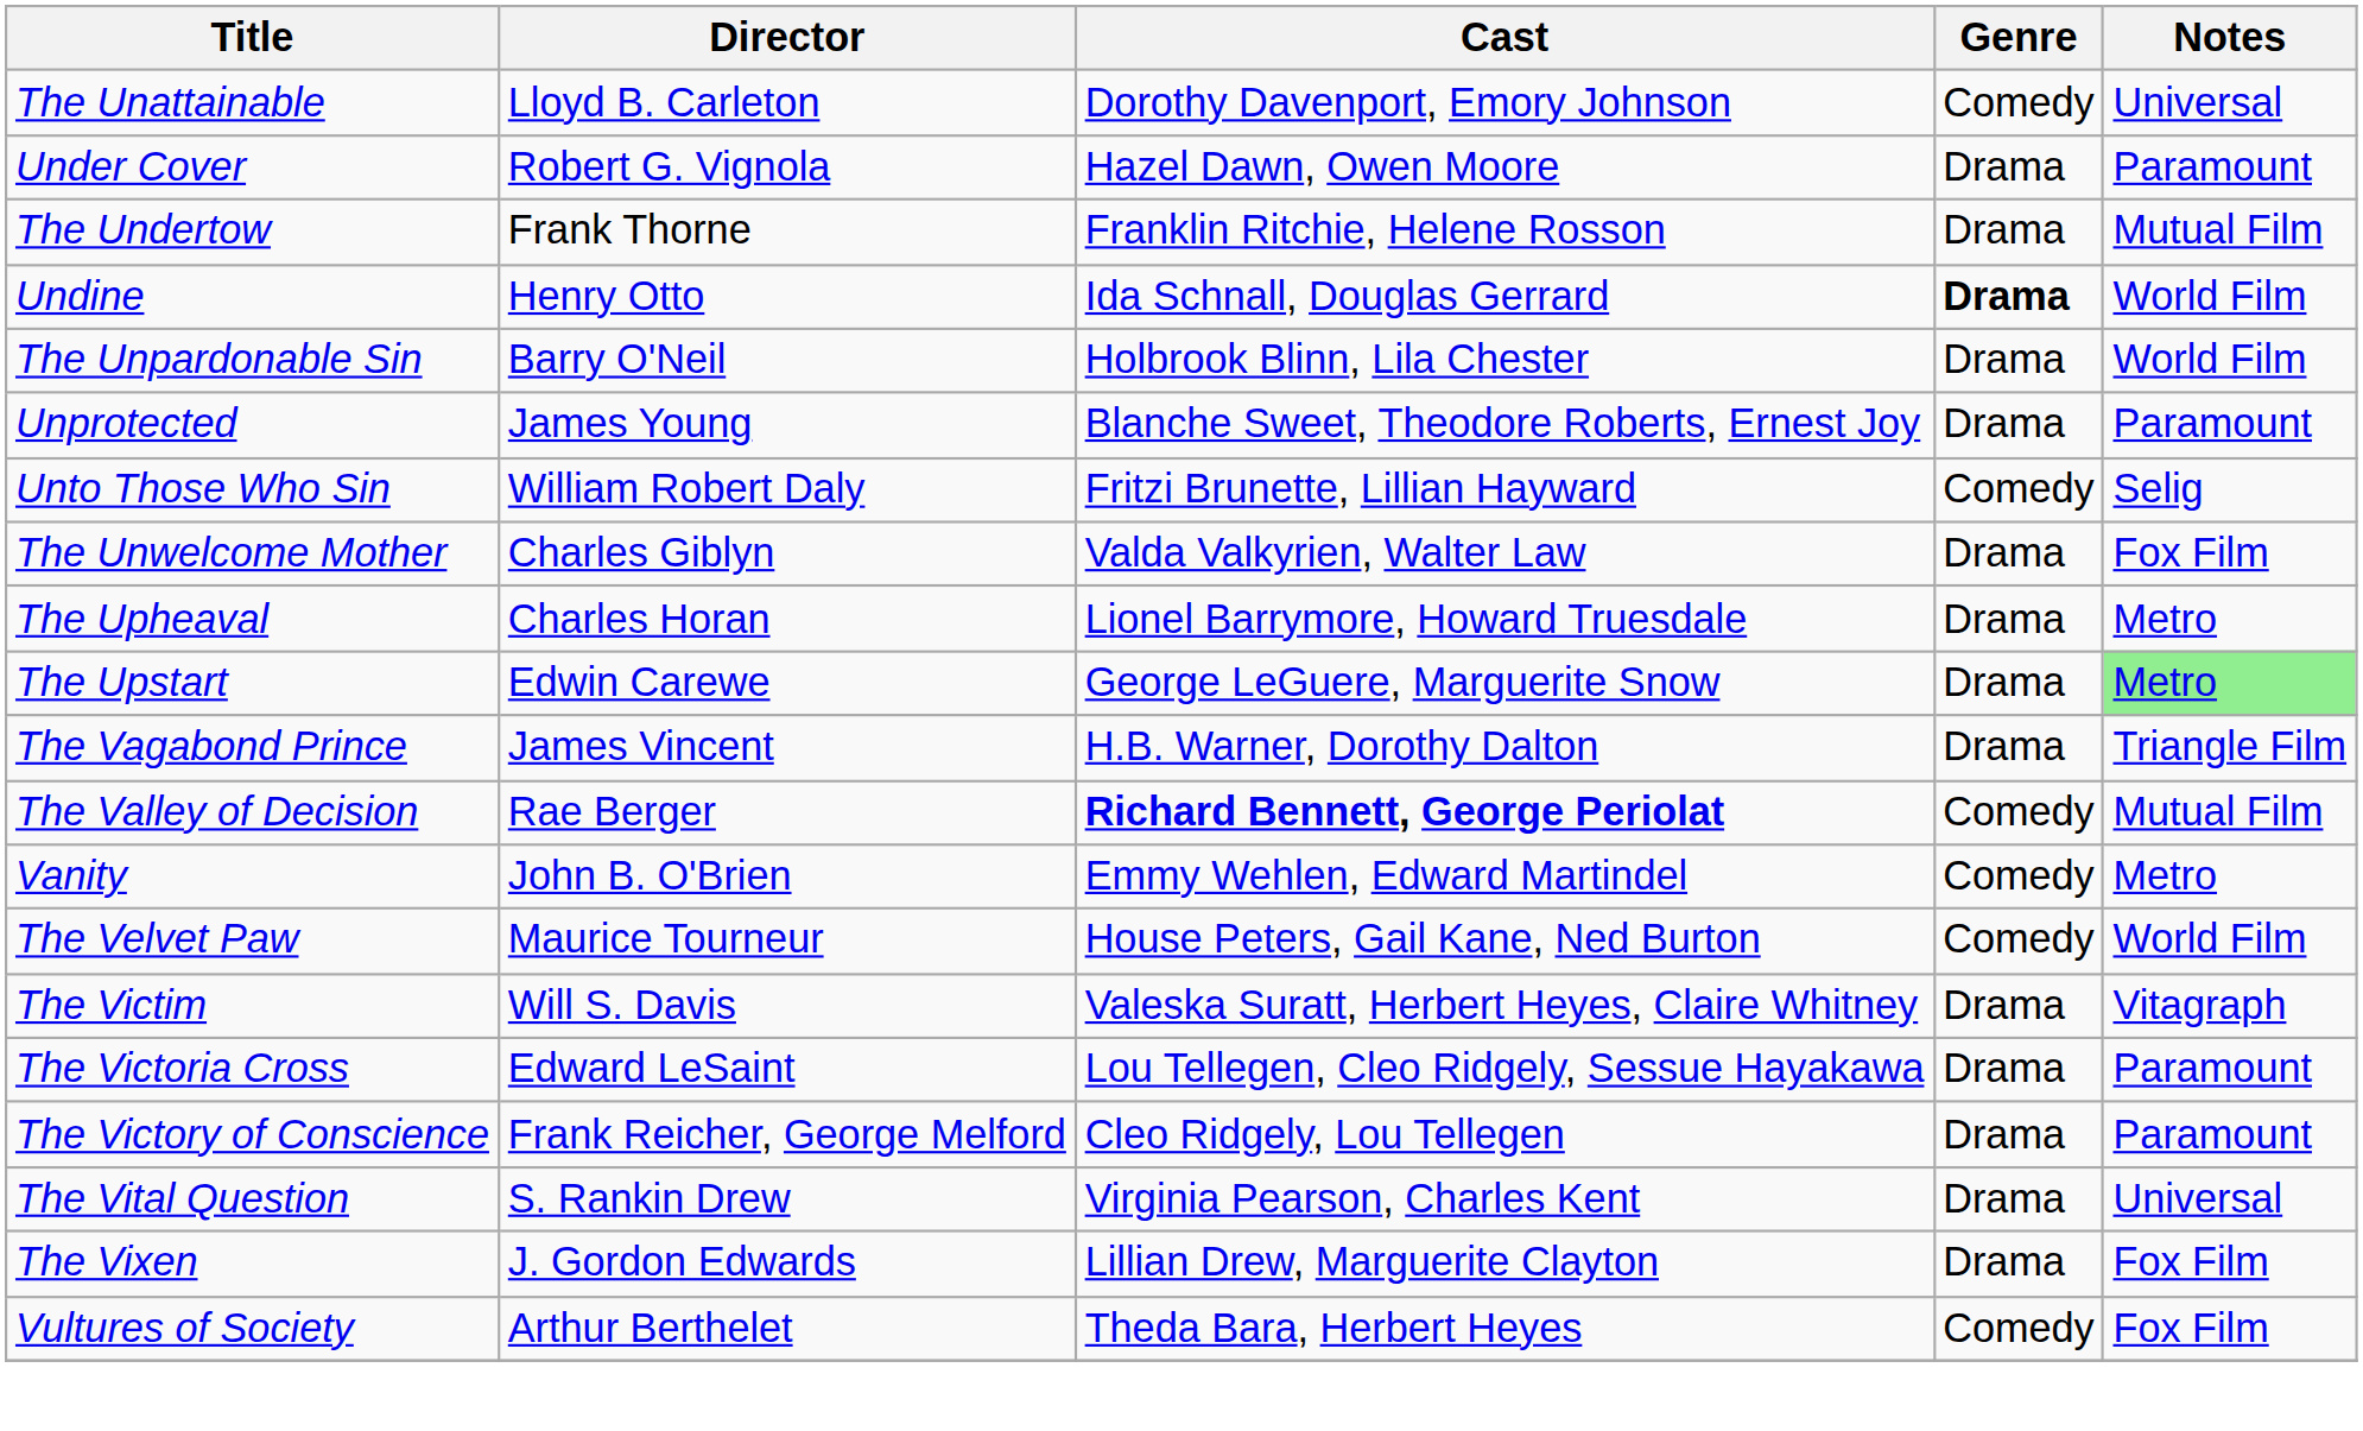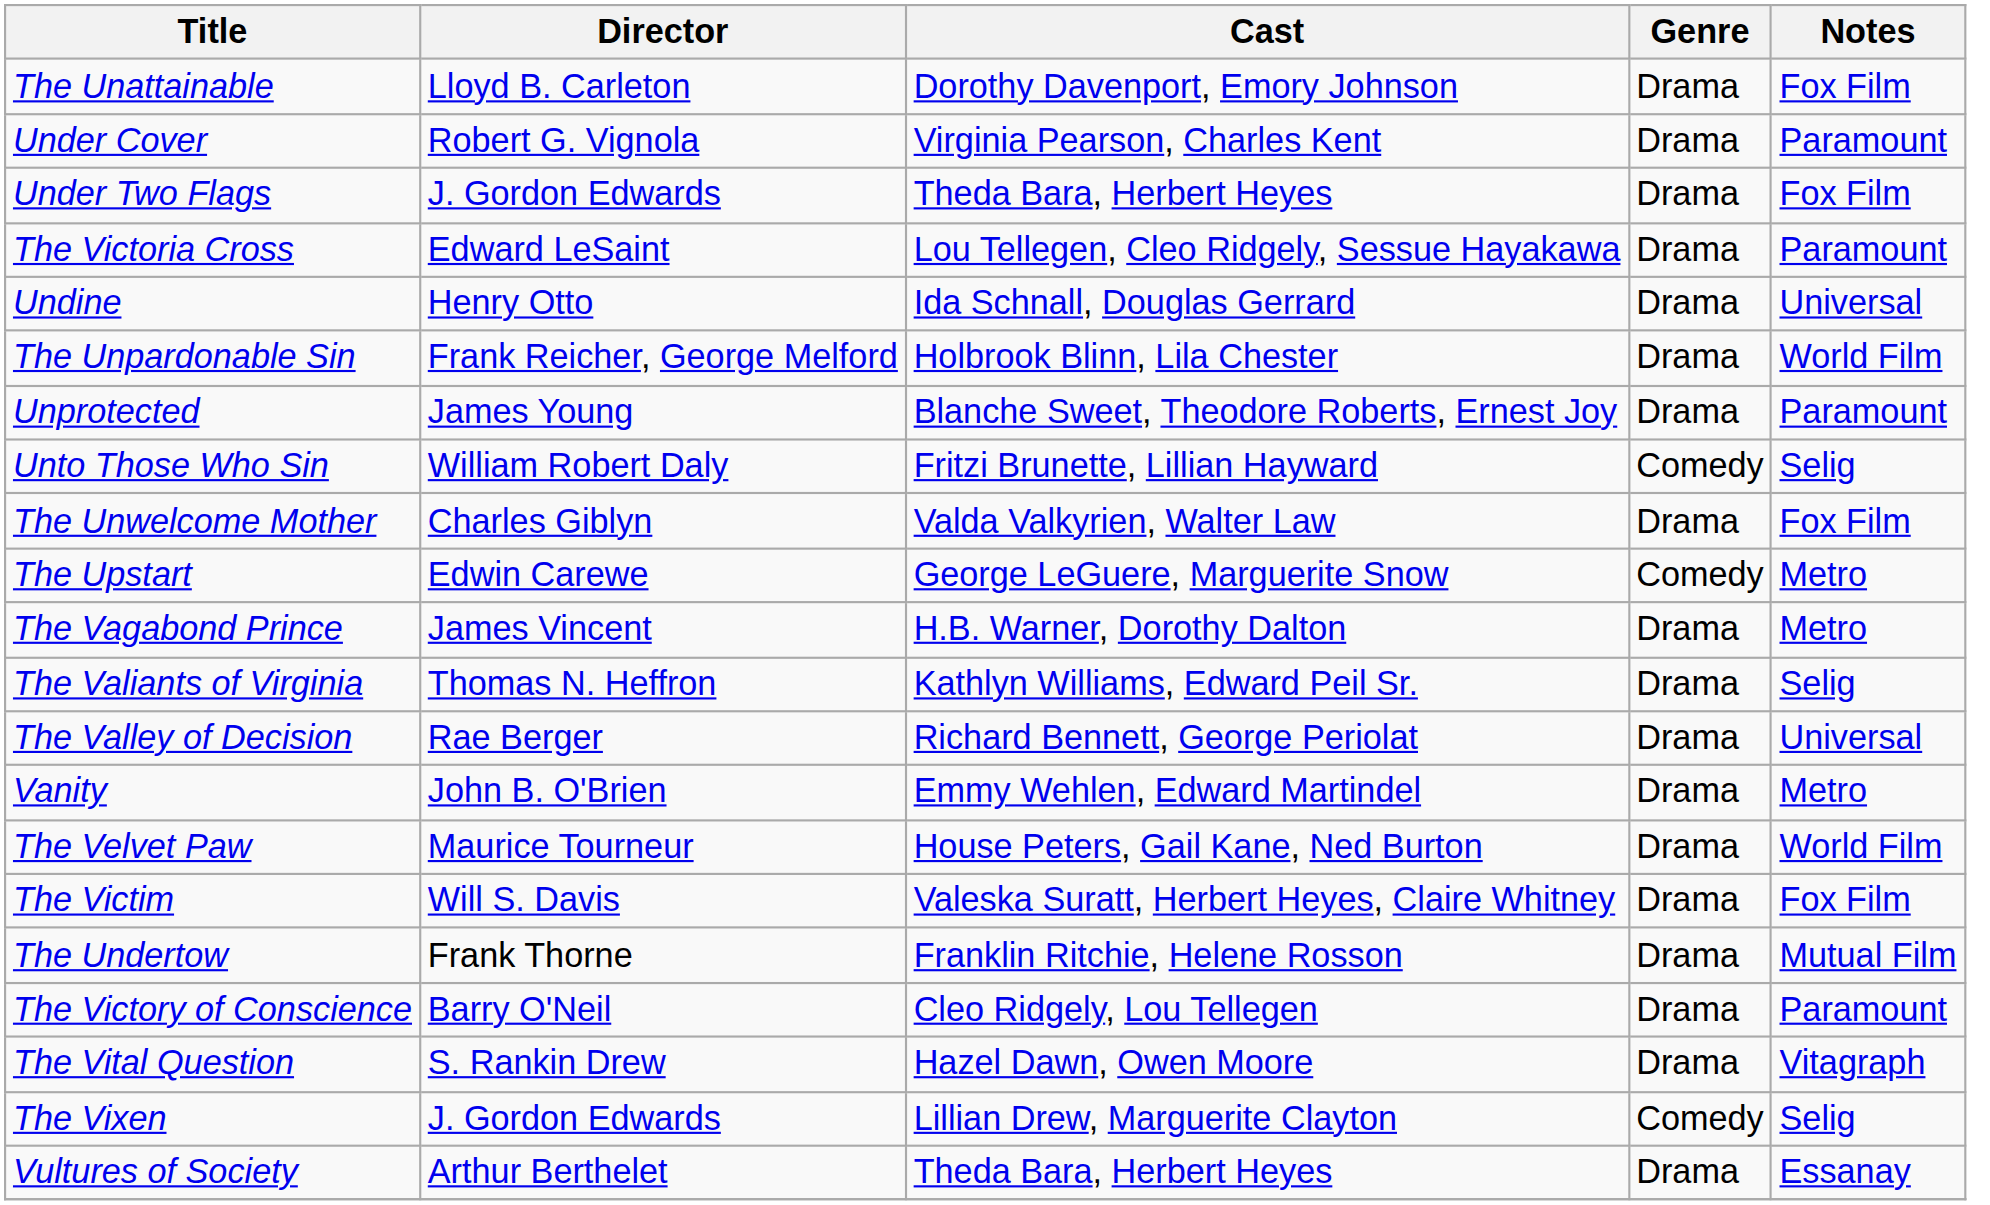The Unattainable | Genre: Comedy -> Drama
The Unattainable | Notes: Universal -> Fox Film
Under Cover | Cast: Hazel Dawn, Owen Moore -> Virginia Pearson, Charles Kent
+ row: Under Two Flags | J. Gordon Edwards | Theda Bara, Herbert Heyes | Drama | Fox Film
rows swapped: The Undertow <-> The Victoria Cross
Undine | Genre: bold -> normal
Undine | Notes: World Film -> Universal
The Unpardonable Sin | Director: Barry O'Neil -> Frank Reicher, George Melford
- row: The Upheaval | Charles Horan | Lionel Barrymore, Howard Truesdale | Drama | Metro
The Upstart | Genre: Drama -> Comedy
The Upstart | Notes: lightgreen background -> no background
The Vagabond Prince | Notes: Triangle Film -> Metro
+ row: The Valiants of Virginia | Thomas N. Heffron | Kathlyn Williams, Edward Peil Sr. | Drama | Selig
The Valley of Decision | Cast: bold -> normal
The Valley of Decision | Genre: Comedy -> Drama
The Valley of Decision | Notes: Mutual Film -> Universal
Vanity | Genre: Comedy -> Drama
The Velvet Paw | Genre: Comedy -> Drama
The Victim | Notes: Vitagraph -> Fox Film
The Victory of Conscience | Director: Frank Reicher, George Melford -> Barry O'Neil
The Vital Question | Cast: Virginia Pearson, Charles Kent -> Hazel Dawn, Owen Moore
The Vital Question | Notes: Universal -> Vitagraph
The Vixen | Genre: Drama -> Comedy
The Vixen | Notes: Fox Film -> Selig
Vultures of Society | Genre: Comedy -> Drama
Vultures of Society | Notes: Fox Film -> Essanay
